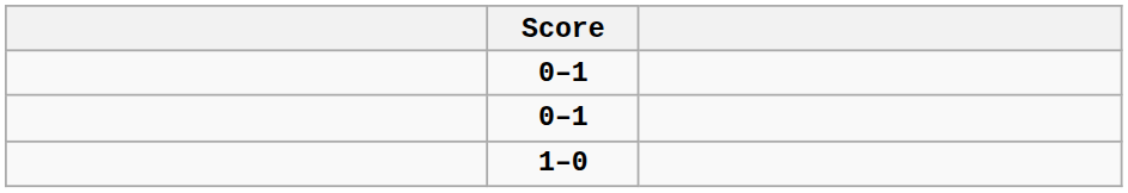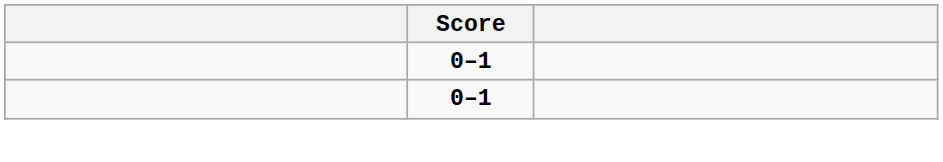- row: 1–0
